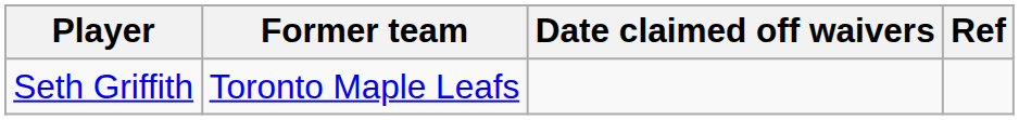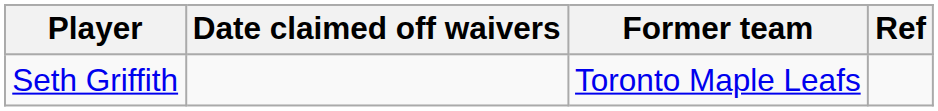columns swapped: Former team <-> Date claimed off waivers
